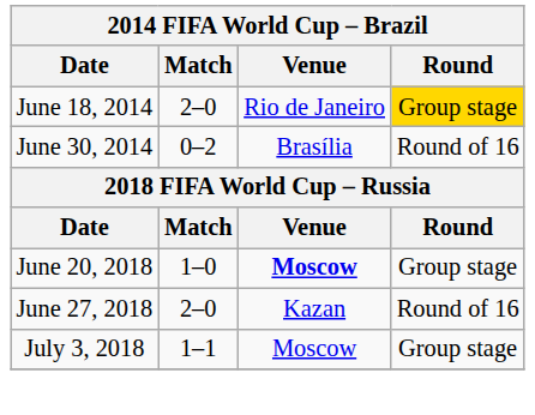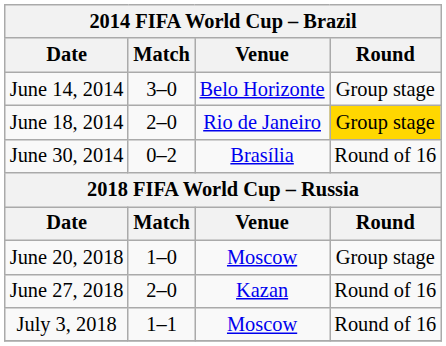+ row: June 14, 2014 | 3–0 | Belo Horizonte | Group stage
June 20, 2018 | Venue: bold -> normal
July 3, 2018 | Round: Group stage -> Round of 16
